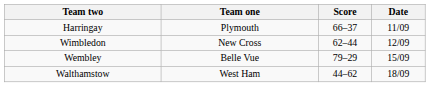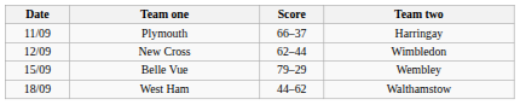columns swapped: Date <-> Team two
